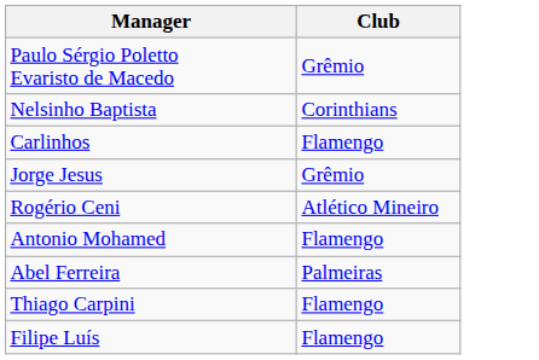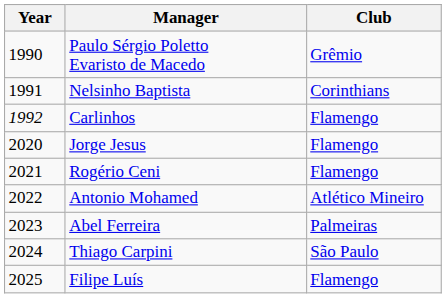+ column: Year | 1990 | 1991 | 1992 | 2020 | 2021 | 2022 | 2023 | 2024 | 2025
Jorge Jesus | Club: Grêmio -> Flamengo
Rogério Ceni | Club: Atlético Mineiro -> Flamengo
Antonio Mohamed | Club: Flamengo -> Atlético Mineiro
Thiago Carpini | Club: Flamengo -> São Paulo
